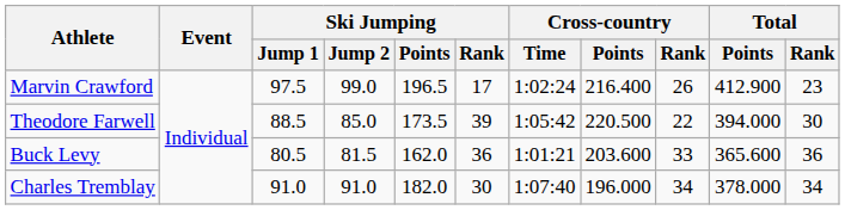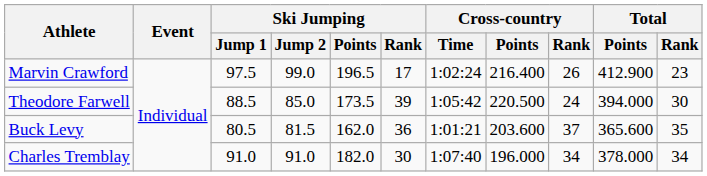Theodore Farwell | Cross-country / Rank: 22 -> 24
Buck Levy | Cross-country / Rank: 33 -> 37
Buck Levy | Total / Rank: 36 -> 35
